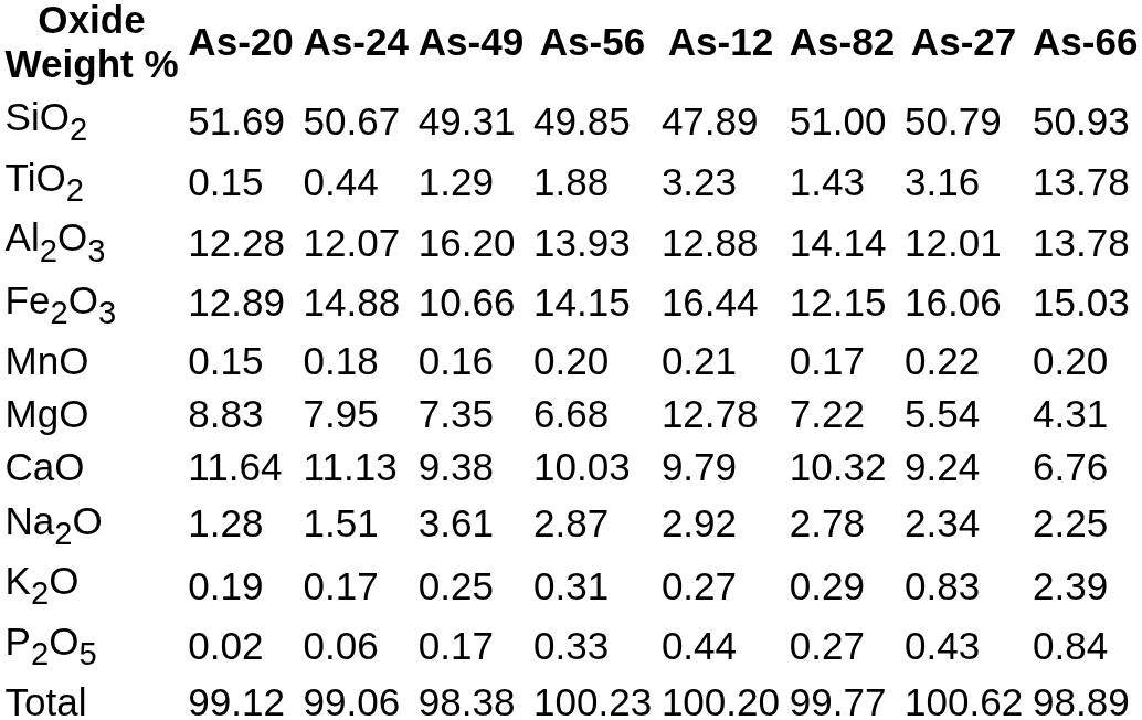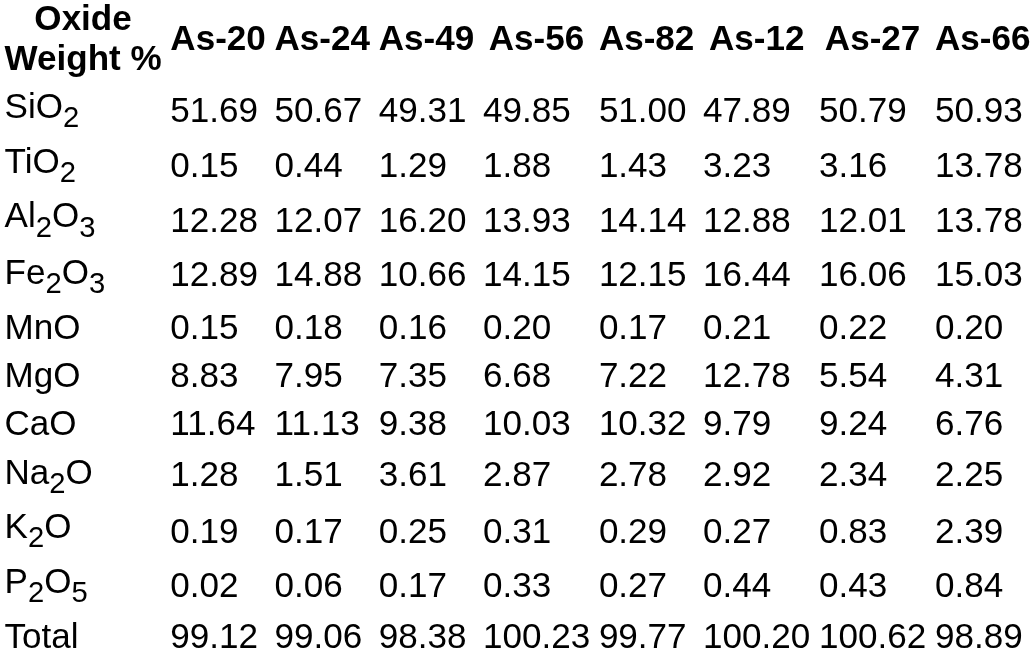columns swapped: As-82 <-> As-12
